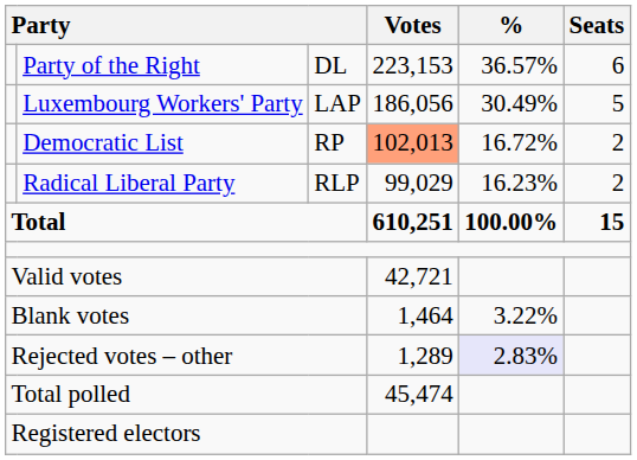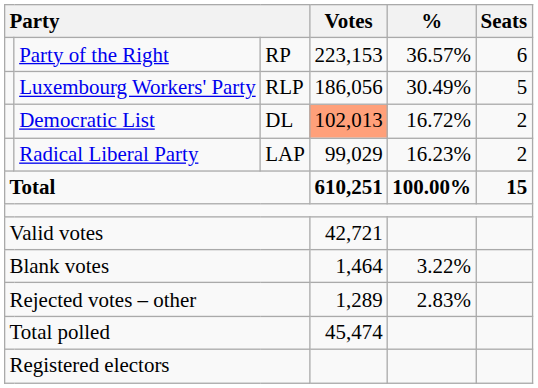Party of the Right | column 3: DL -> RP
Luxembourg Workers' Party | column 3: LAP -> RLP
Democratic List | column 3: RP -> DL
Radical Liberal Party | column 3: RLP -> LAP
Rejected votes – other | %: lavender background -> no background
